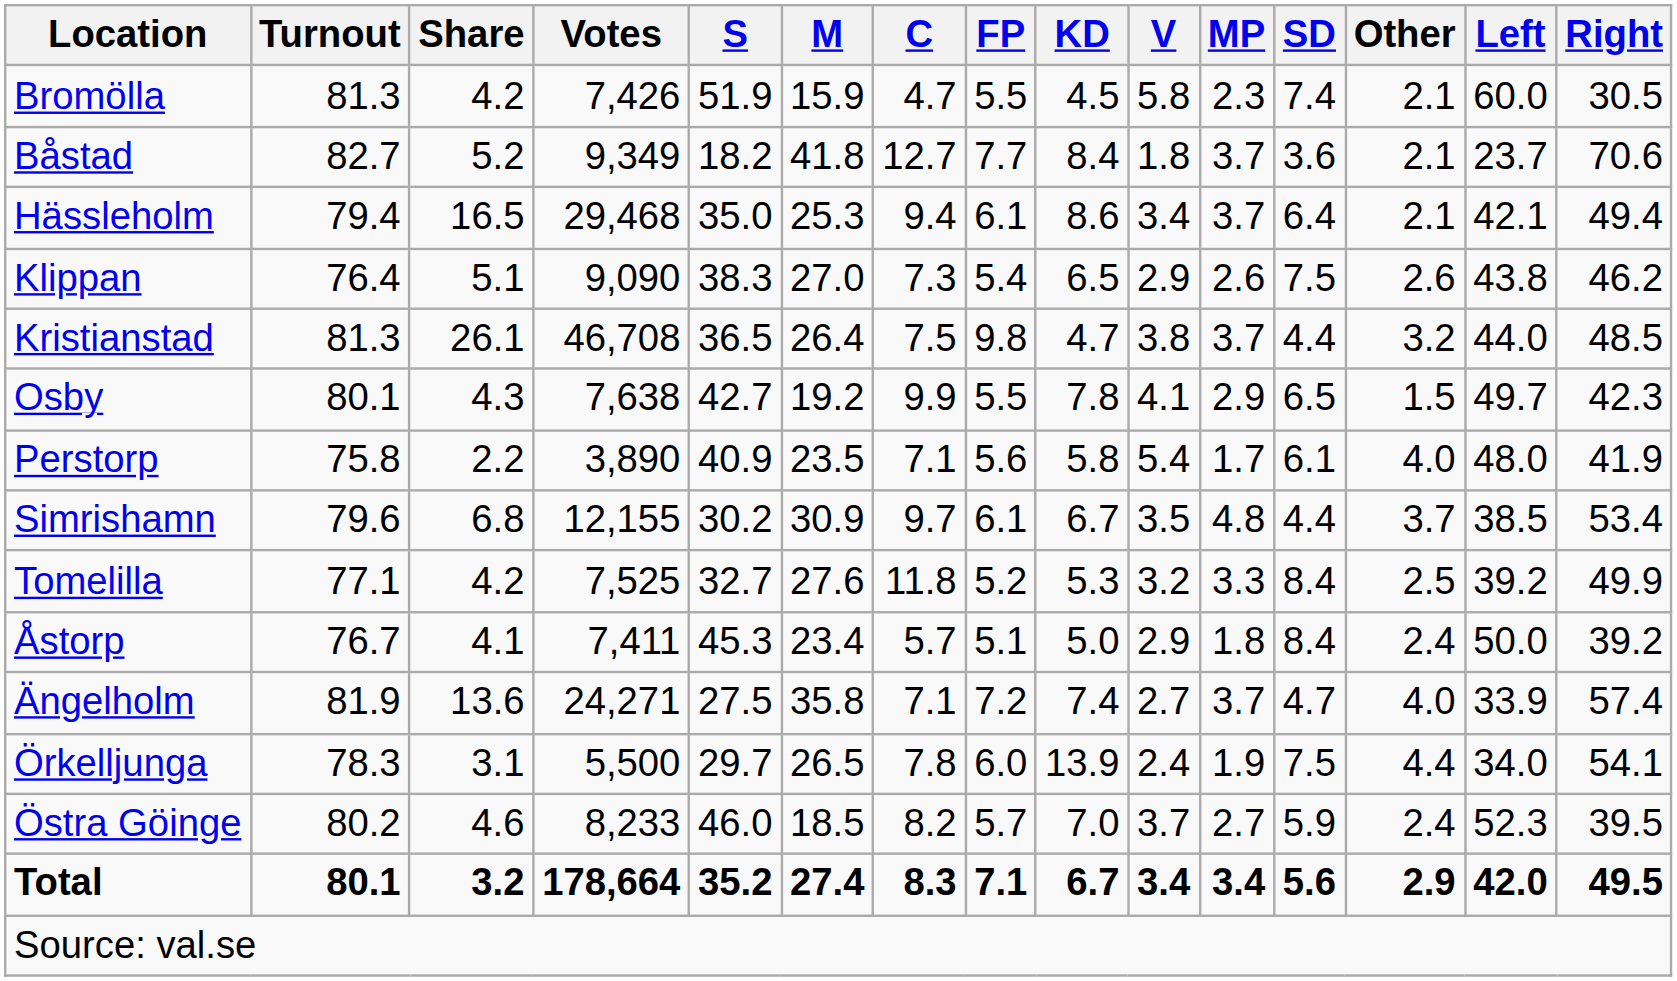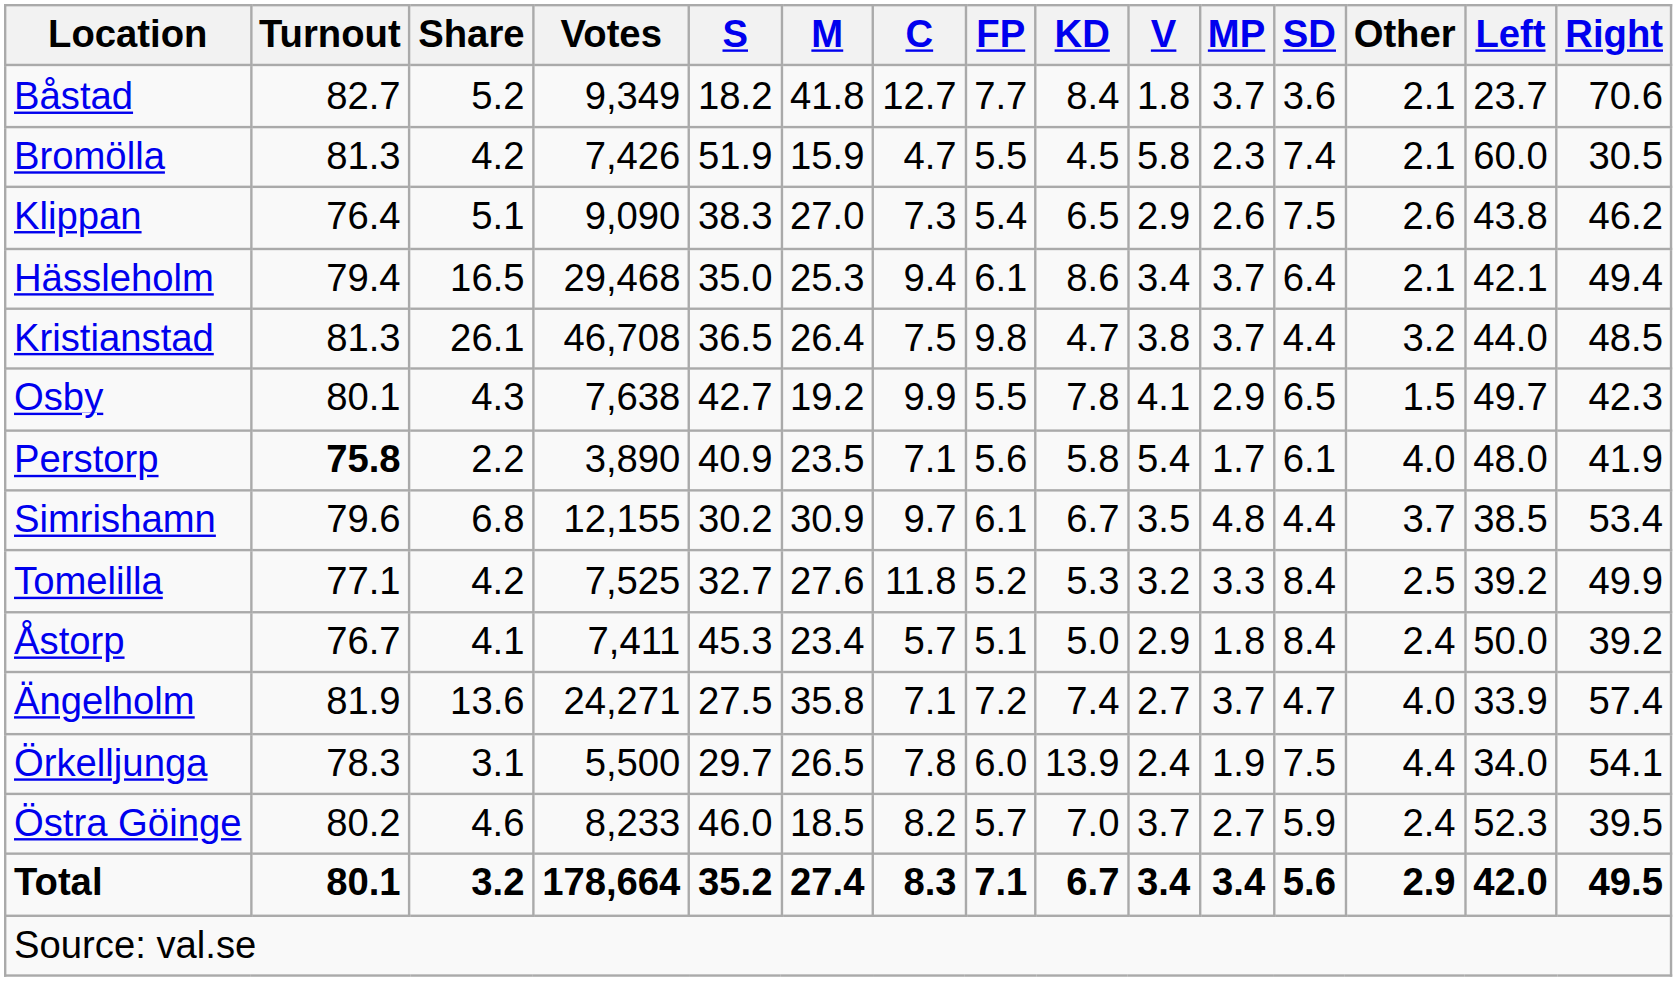rows swapped: Bromölla <-> Båstad
rows swapped: Hässleholm <-> Klippan
Perstorp | Turnout: normal -> bold
